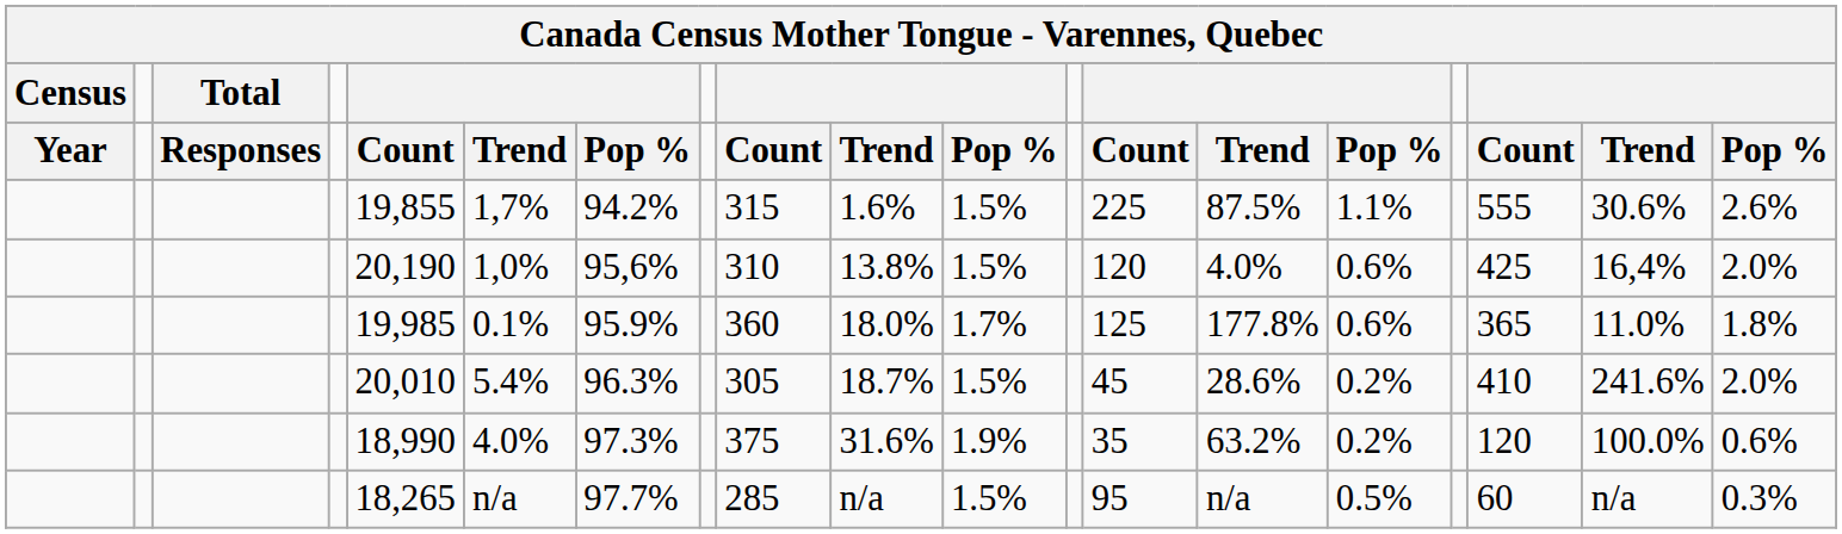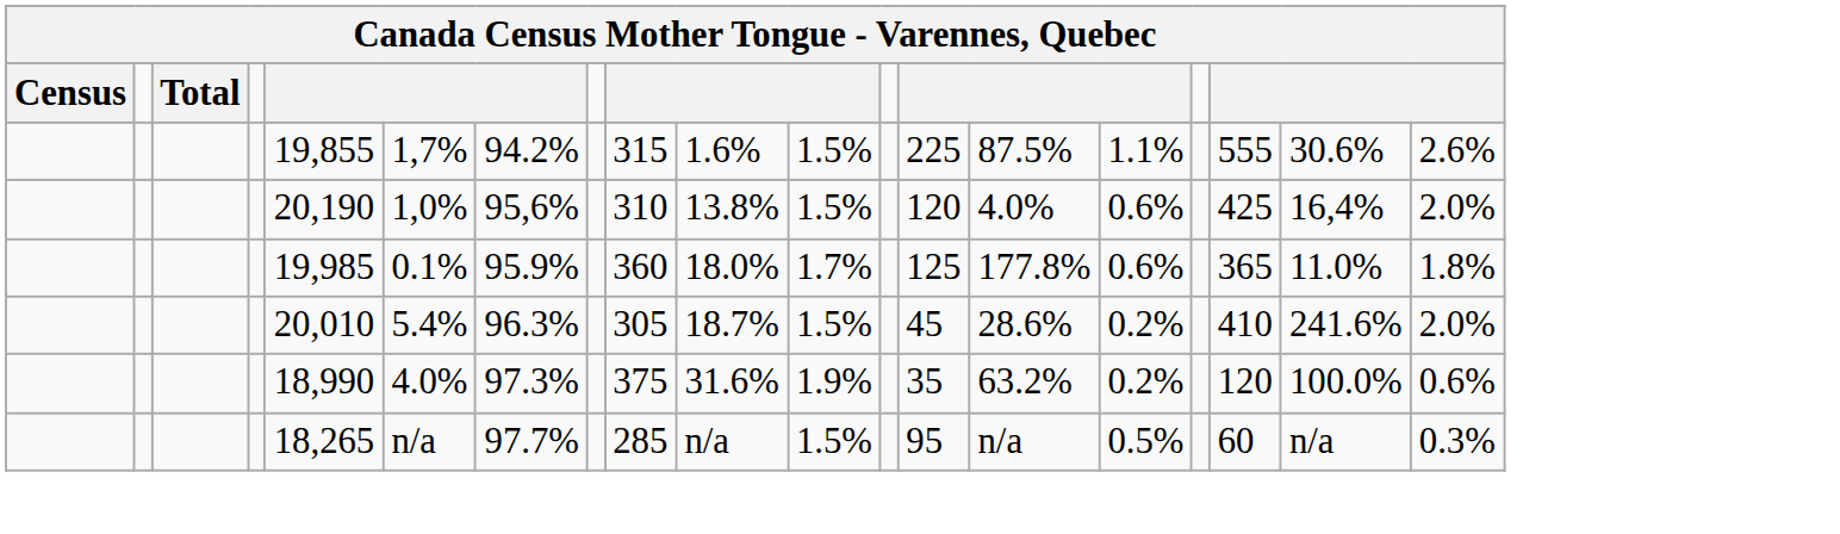- row: Year | Responses | Count | Trend | Pop % | Count | Trend | Pop % | Count | Trend | Pop % | Count | Trend | Pop %
